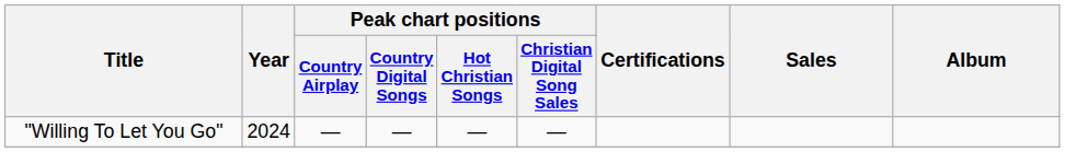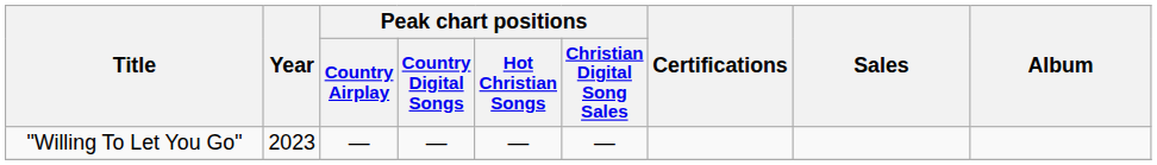"Willing To Let You Go" | Year: 2024 -> 2023
